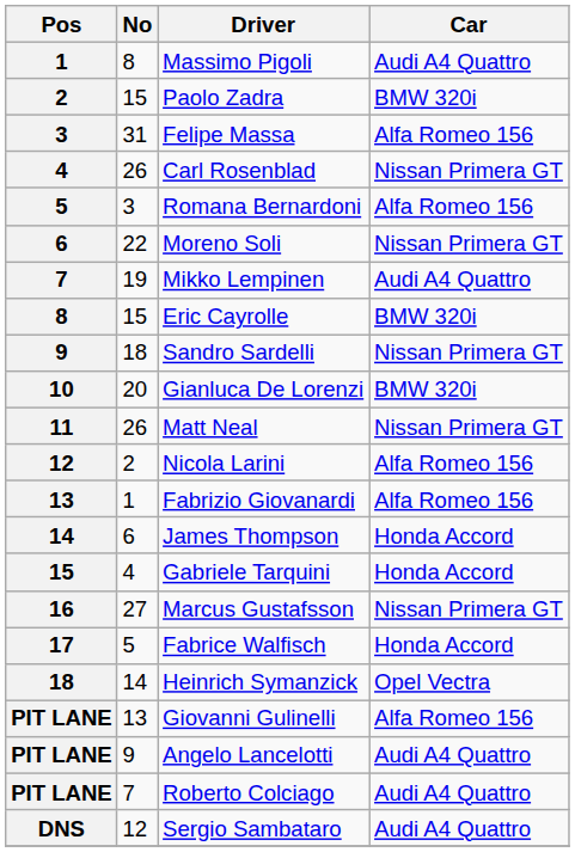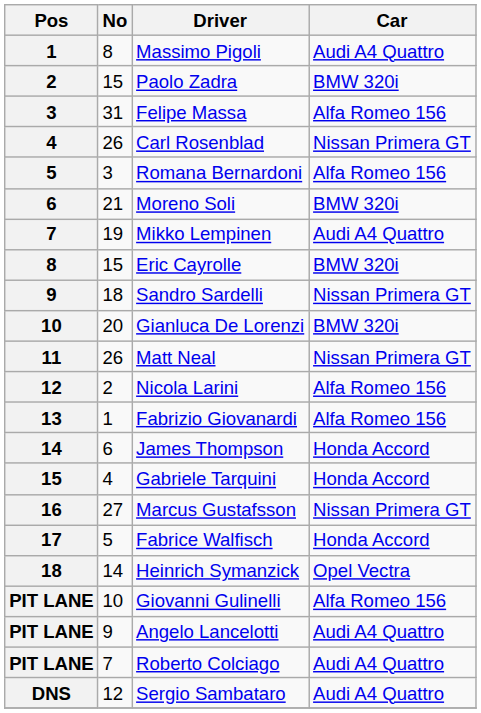Moreno Soli | No: 22 -> 21
Moreno Soli | Car: Nissan Primera GT -> BMW 320i
Giovanni Gulinelli | No: 13 -> 10
